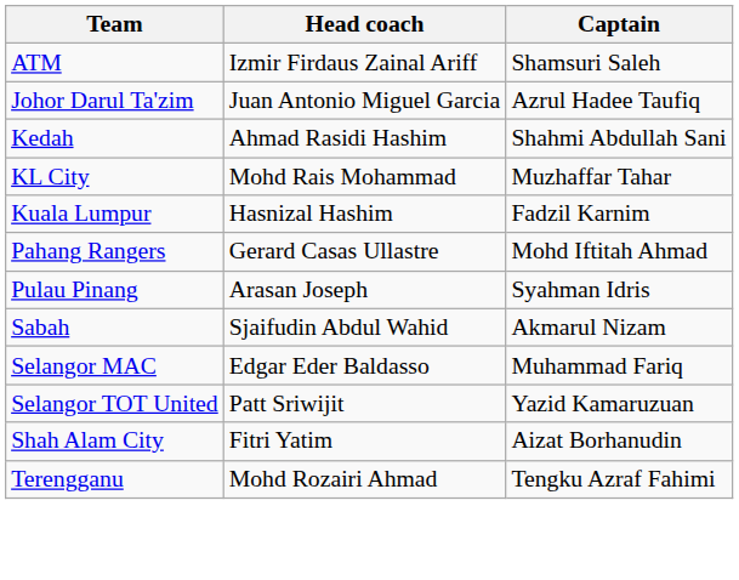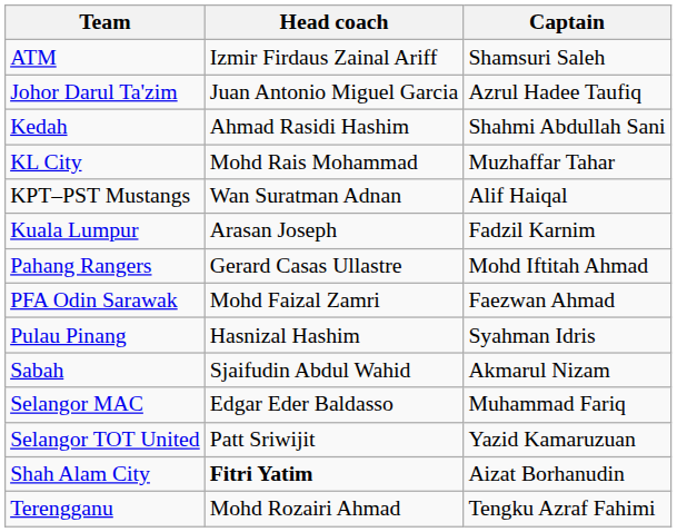+ row: KPT–PST Mustangs | Wan Suratman Adnan | Alif Haiqal
Kuala Lumpur | Head coach: Hasnizal Hashim -> Arasan Joseph
+ row: PFA Odin Sarawak | Mohd Faizal Zamri | Faezwan Ahmad
Pulau Pinang | Head coach: Arasan Joseph -> Hasnizal Hashim
Shah Alam City | Head coach: normal -> bold
